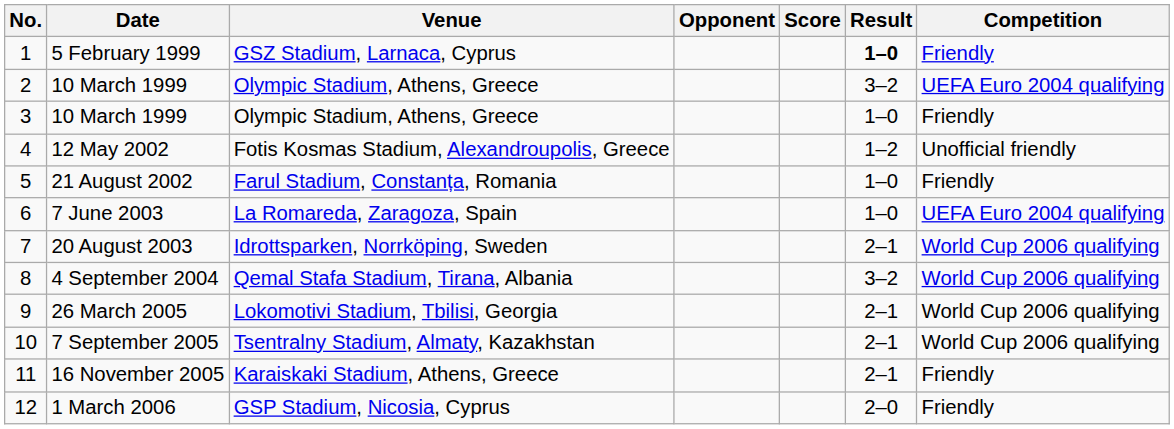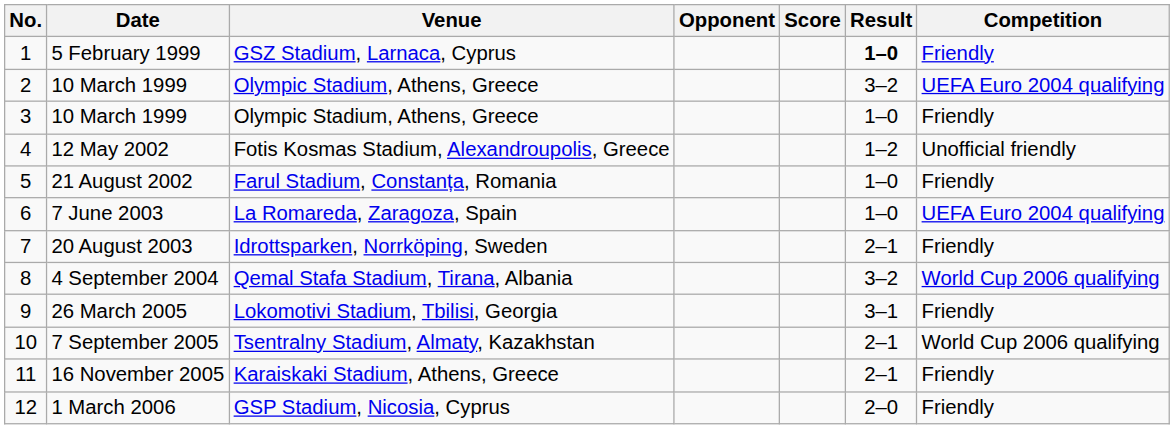20 August 2003 | Competition: World Cup 2006 qualifying -> Friendly
26 March 2005 | Result: 2–1 -> 3–1
26 March 2005 | Competition: World Cup 2006 qualifying -> Friendly
